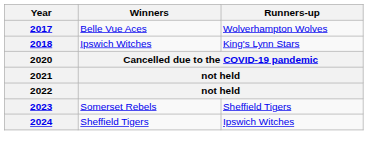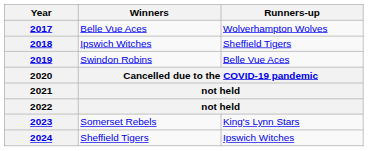2018 | Runners-up: King's Lynn Stars -> Sheffield Tigers
+ row: 2019 | Swindon Robins | Belle Vue Aces
2023 | Runners-up: Sheffield Tigers -> King's Lynn Stars
